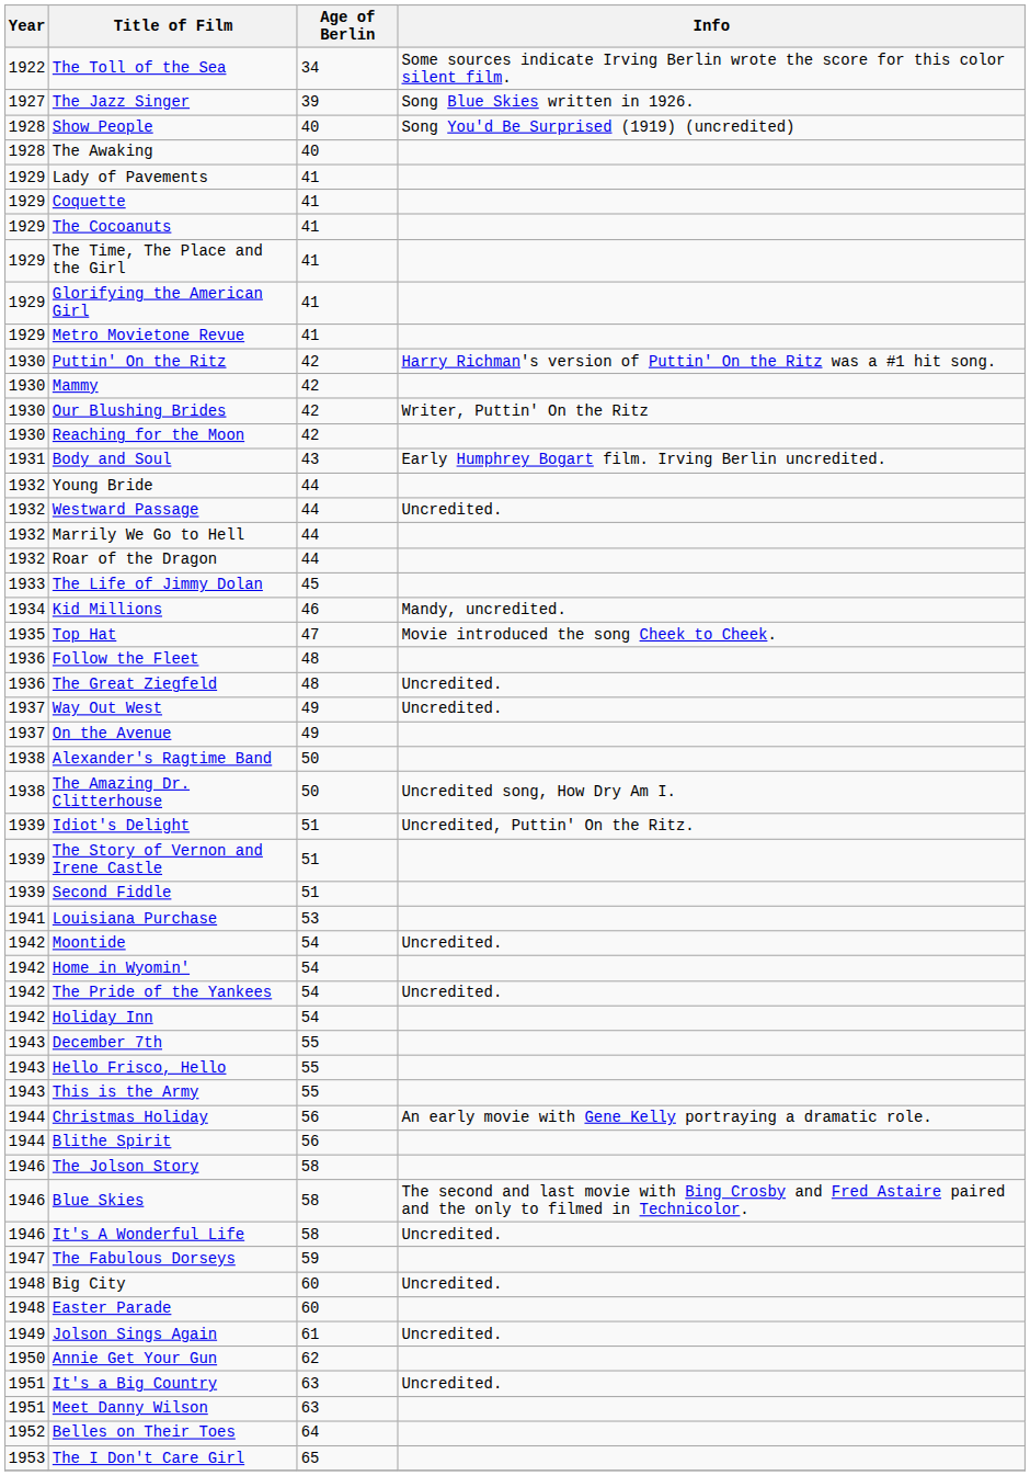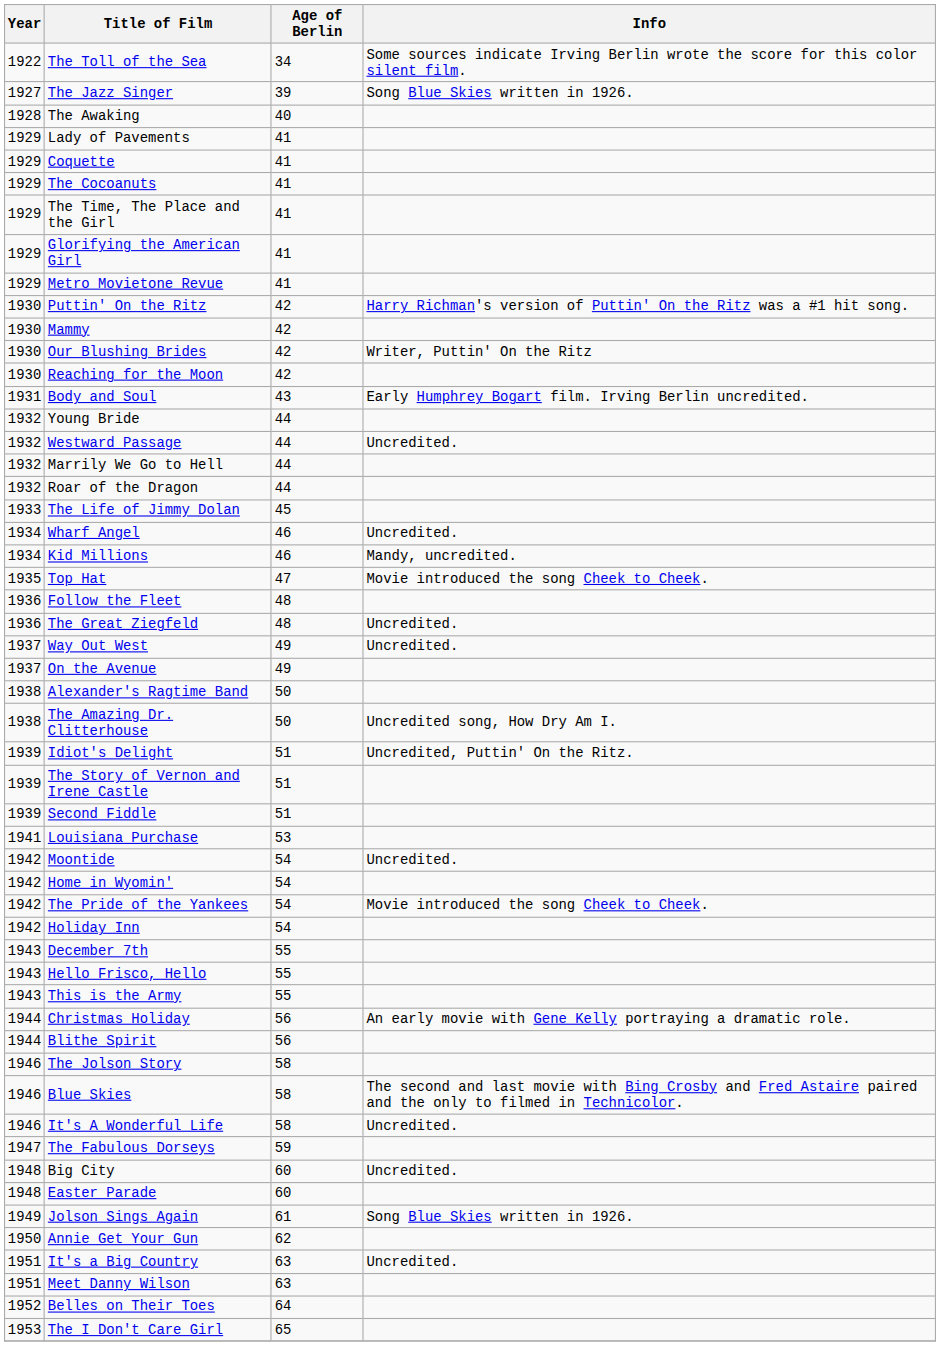- row: 1928 | Show People | 40 | Song You'd Be Surprised (1919) (uncredited)
+ row: 1934 | Wharf Angel | 46 | Uncredited.
The Pride of the Yankees | Info: Uncredited. -> Movie introduced the song Cheek to Cheek.
Jolson Sings Again | Info: Uncredited. -> Song Blue Skies written in 1926.
